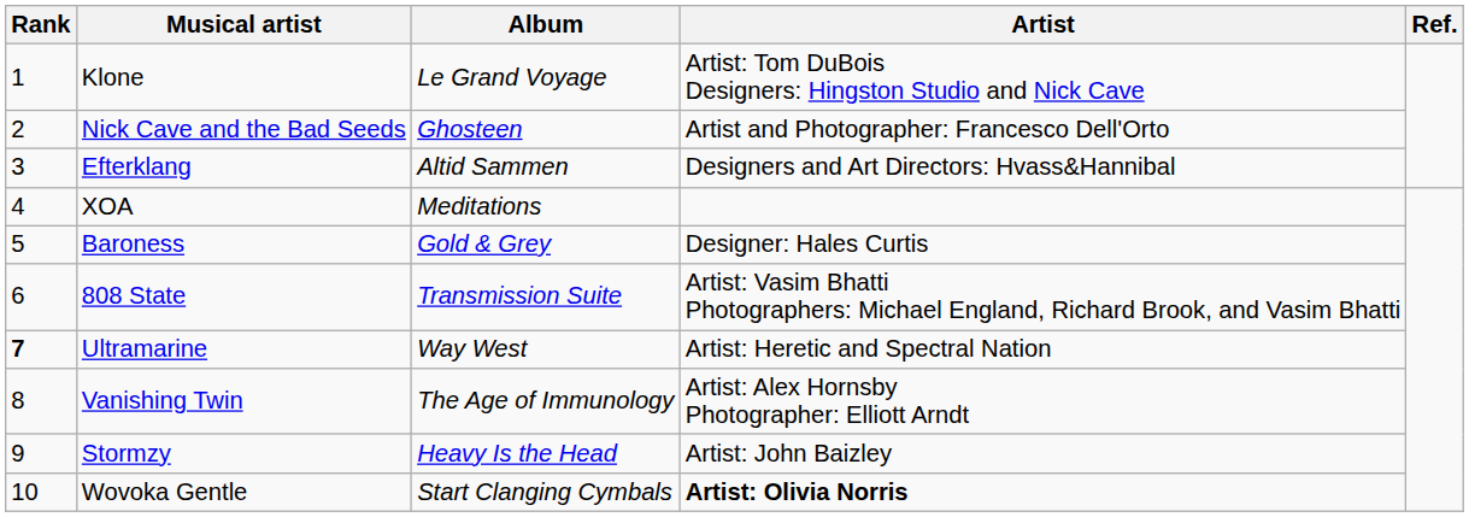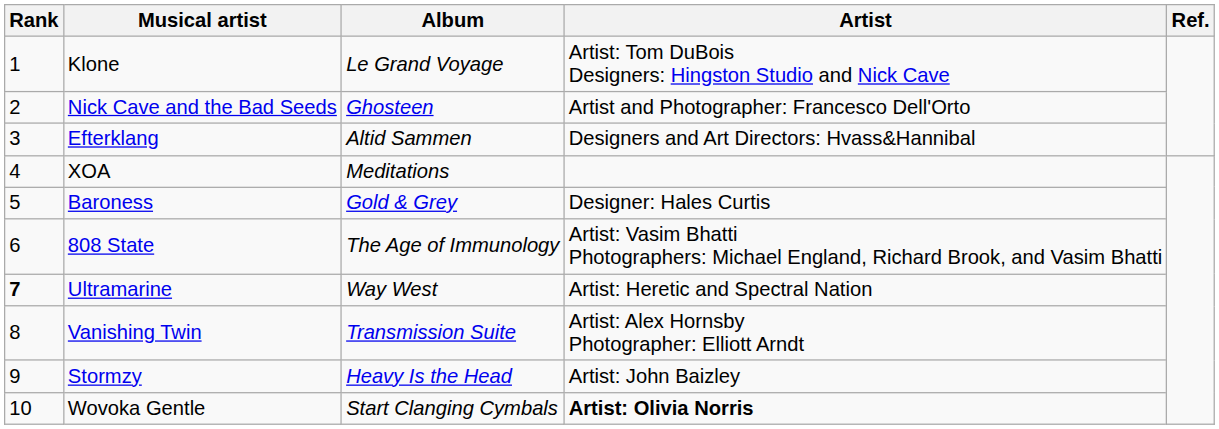808 State | Album: Transmission Suite -> The Age of Immunology
Vanishing Twin | Album: The Age of Immunology -> Transmission Suite
